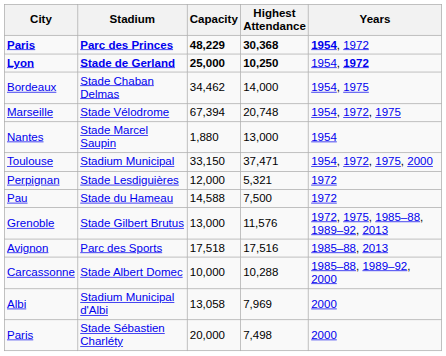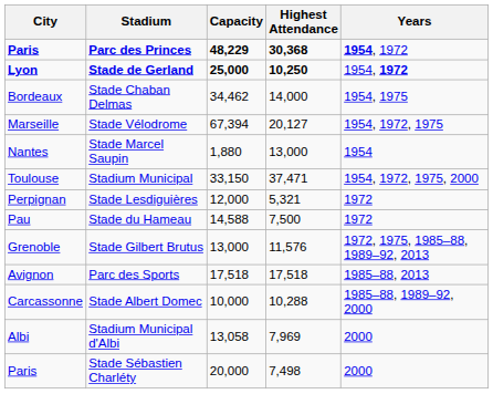Stade Vélodrome | Highest Attendance: 20,748 -> 20,127
Parc des Sports | Highest Attendance: 17,516 -> 17,518
